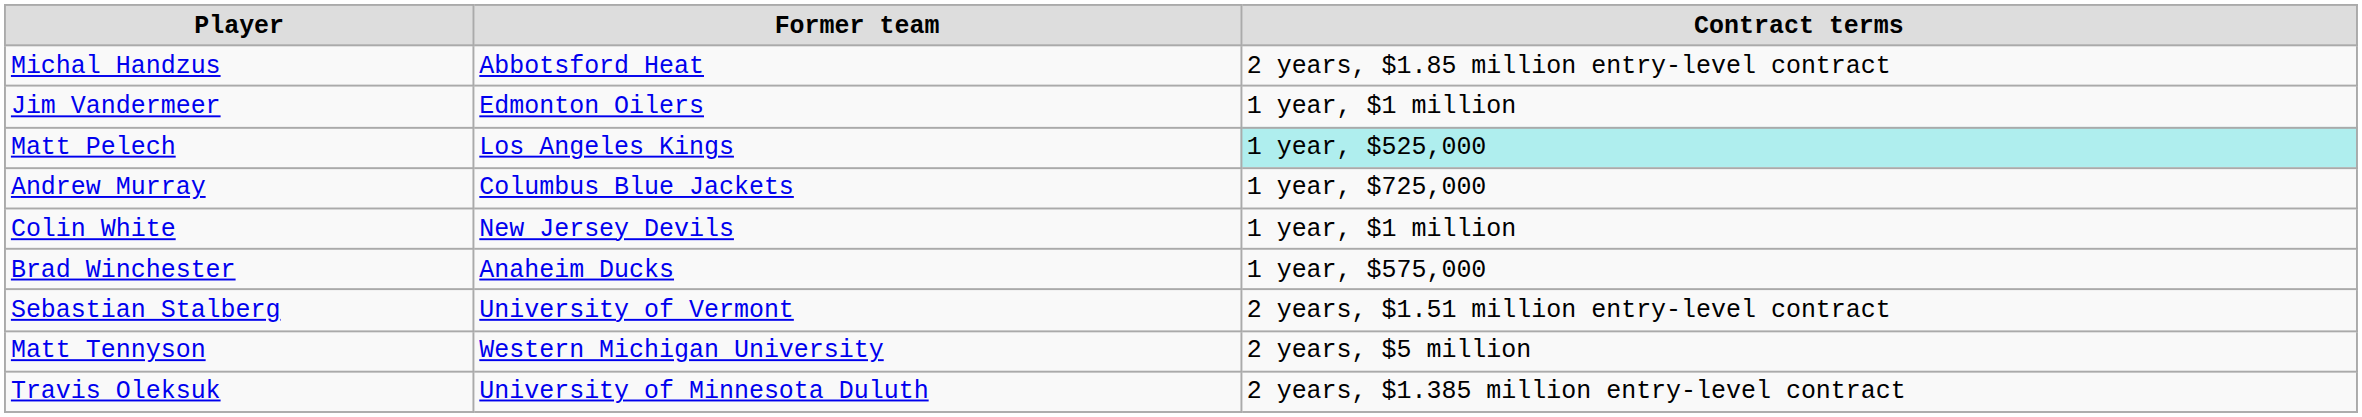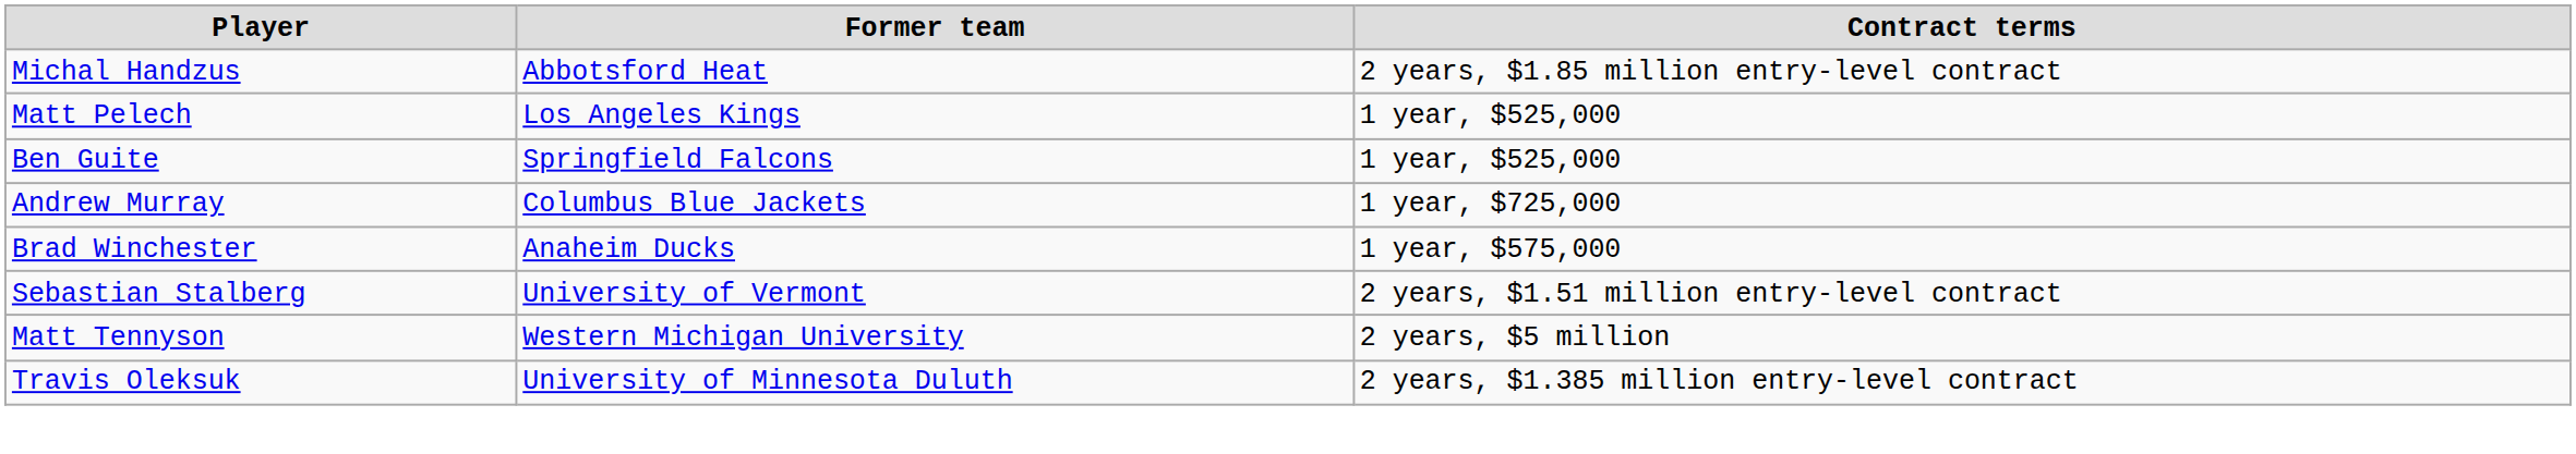- row: Jim Vandermeer | Edmonton Oilers | 1 year, $1 million
Matt Pelech | Contract terms: paleturquoise background -> no background
+ row: Ben Guite | Springfield Falcons | 1 year, $525,000
- row: Colin White | New Jersey Devils | 1 year, $1 million
